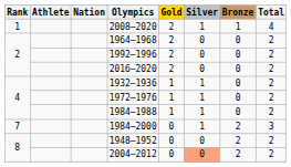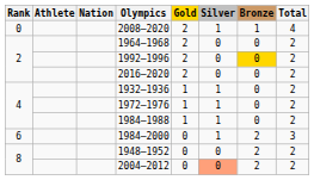2008–2020 | Rank: 1 -> 0
1992–1996 | Bronze: no background -> gold background
1984–2000 | Rank: 7 -> 6
